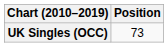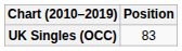UK Singles (OCC) | Position: 73 -> 83
